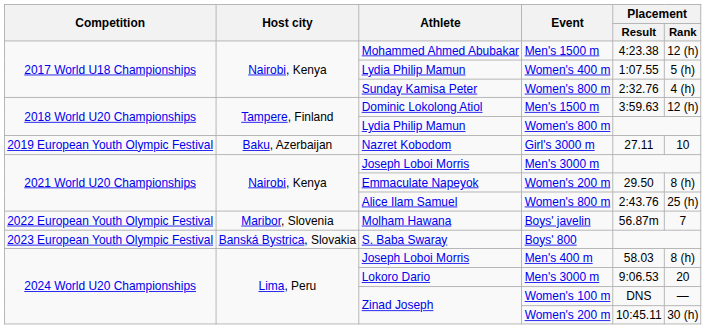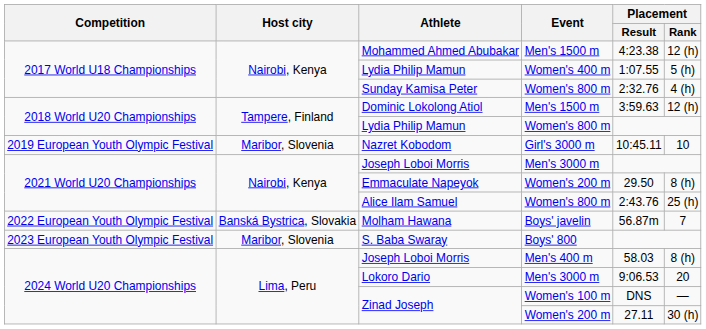Nazret Kobodom | Host city: Baku, Azerbaijan -> Maribor, Slovenia
Nazret Kobodom | Placement / Result: 27.11 -> 10:45.11
Molham Hawana | Host city: Maribor, Slovenia -> Banská Bystrica, Slovakia
S. Baba Swaray | Host city: Banská Bystrica, Slovakia -> Maribor, Slovenia
Zinad Joseph / Women's 200 m | Placement / Result: 10:45.11 -> 27.11
